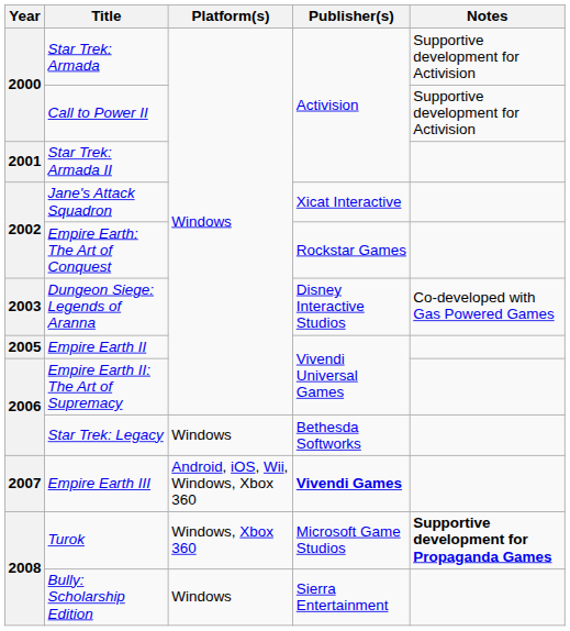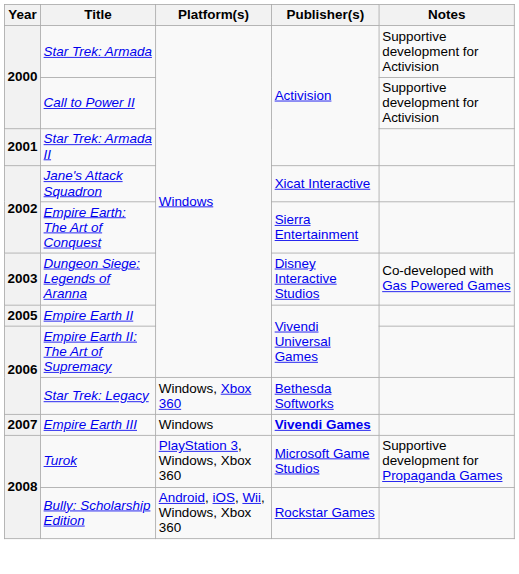Empire Earth: The Art of Conquest | Publisher(s): Rockstar Games -> Sierra Entertainment
Star Trek: Legacy | Platform(s): Windows -> Windows, Xbox 360
Empire Earth III | Platform(s): Android, iOS, Wii, Windows, Xbox 360 -> Windows
Turok | Platform(s): Windows, Xbox 360 -> PlayStation 3, Windows, Xbox 360
Turok | Notes: bold -> normal
Bully: Scholarship Edition | Platform(s): Windows -> Android, iOS, Wii, Windows, Xbox 360
Bully: Scholarship Edition | Publisher(s): Sierra Entertainment -> Rockstar Games
